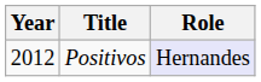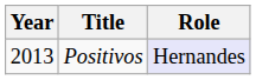Positivos | Year: 2012 -> 2013
